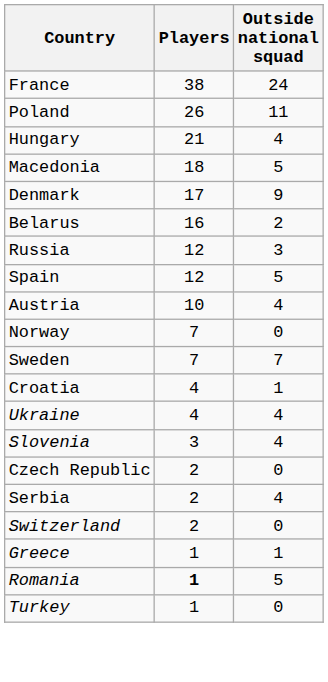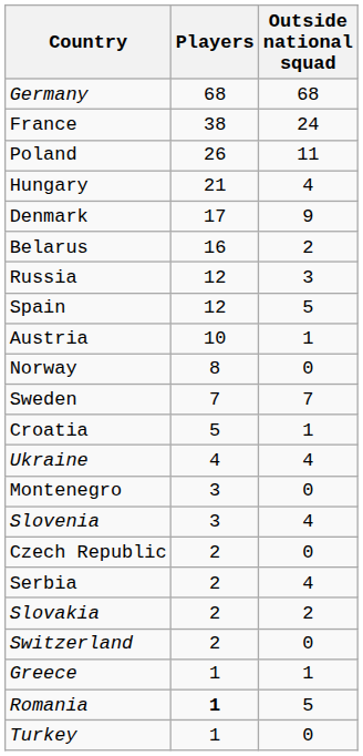+ row: Germany | 68 | 68
- row: Macedonia | 18 | 5
Austria | Outside national squad: 4 -> 1
Norway | Players: 7 -> 8
Croatia | Players: 4 -> 5
+ row: Montenegro | 3 | 0
+ row: Slovakia | 2 | 2
